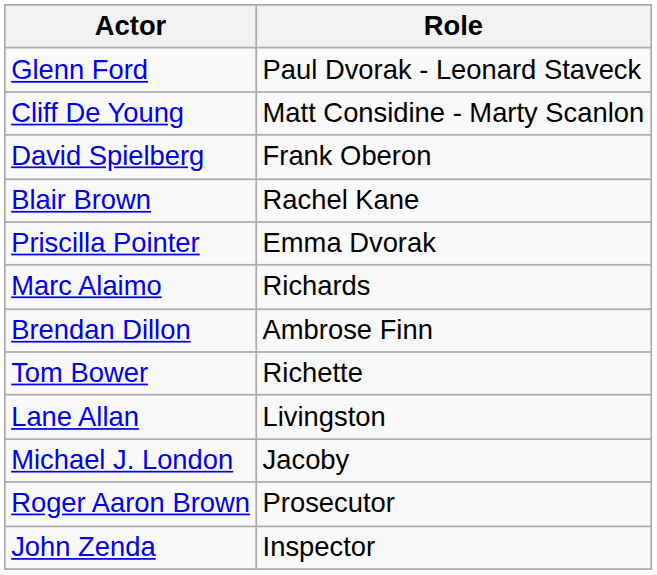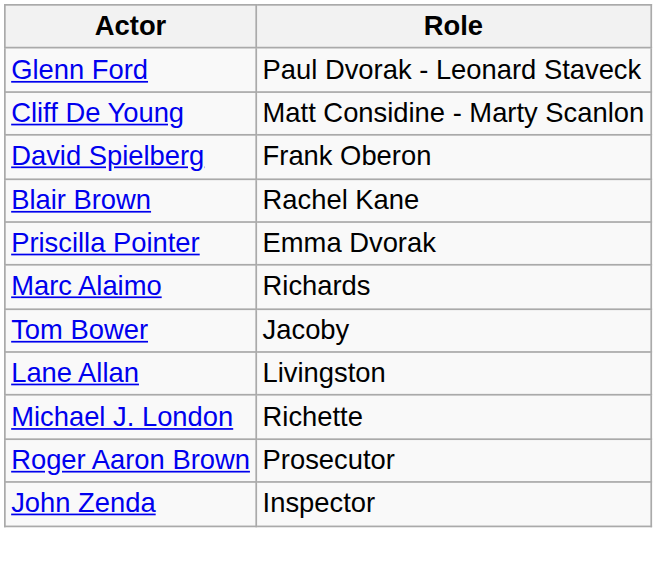- row: Brendan Dillon | Ambrose Finn
Tom Bower | Role: Richette -> Jacoby
Michael J. London | Role: Jacoby -> Richette
